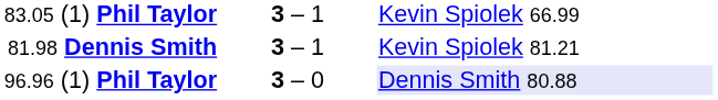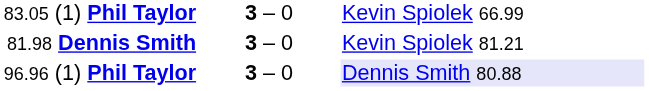83.05 (1) Phil Taylor | column 2: 3 – 1 -> 3 – 0
81.98 Dennis Smith | column 2: 3 – 1 -> 3 – 0
